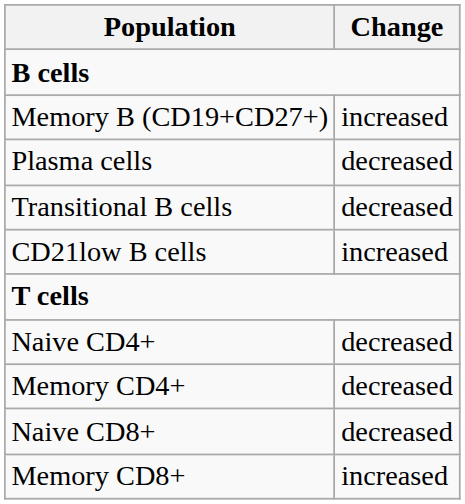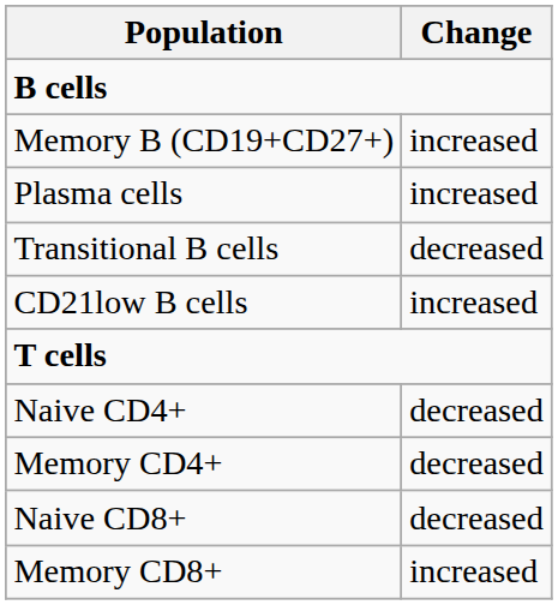Plasma cells | Change: decreased -> increased
